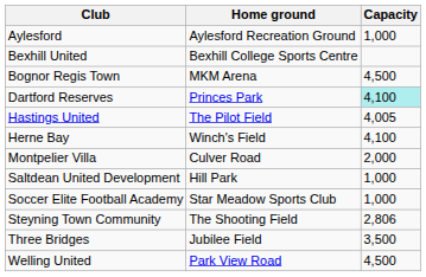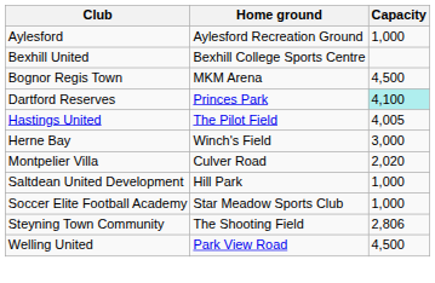Herne Bay | Capacity: 4,100 -> 3,000
Montpelier Villa | Capacity: 2,000 -> 2,020
- row: Three Bridges | Jubilee Field | 3,500
